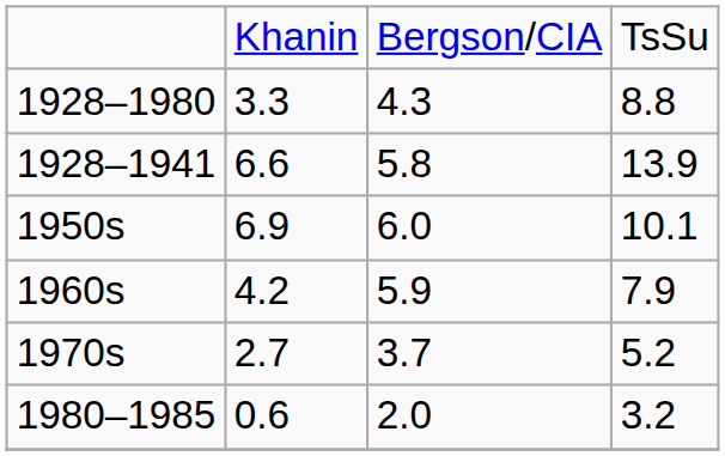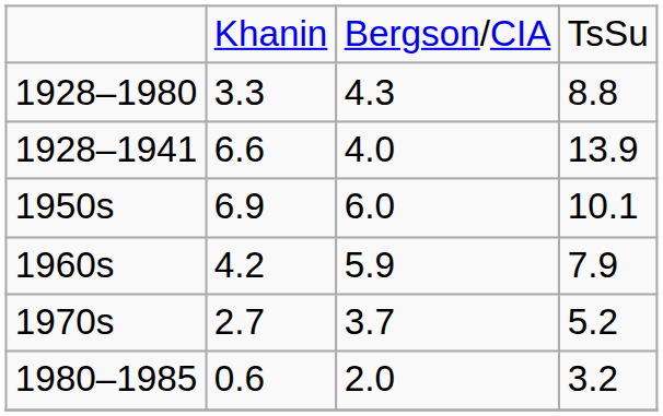1928–1941 | column 3: 5.8 -> 4.0
